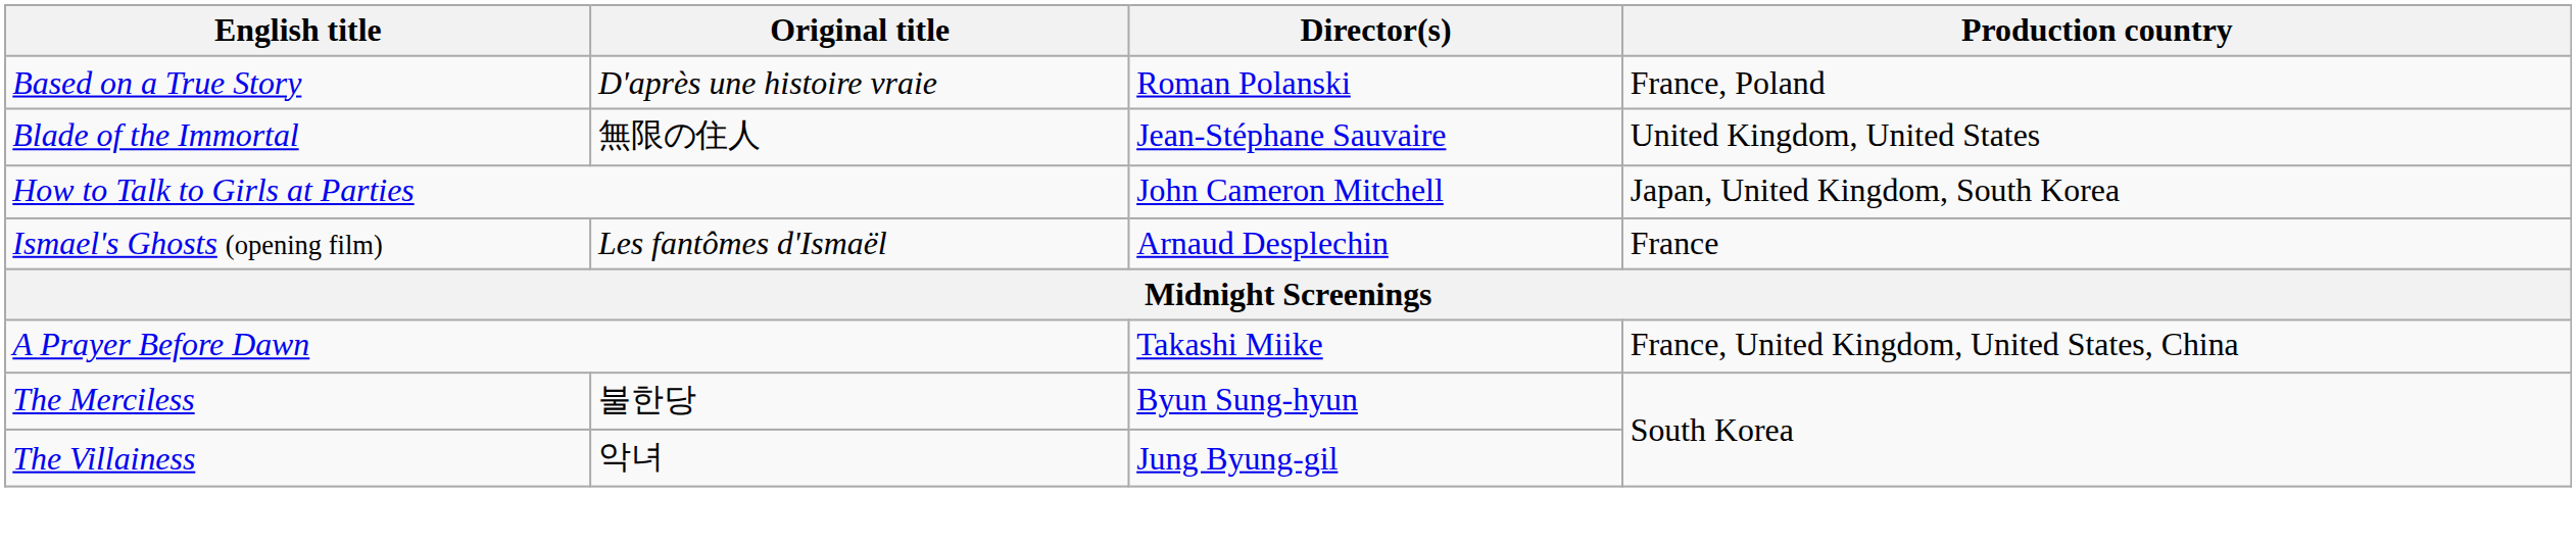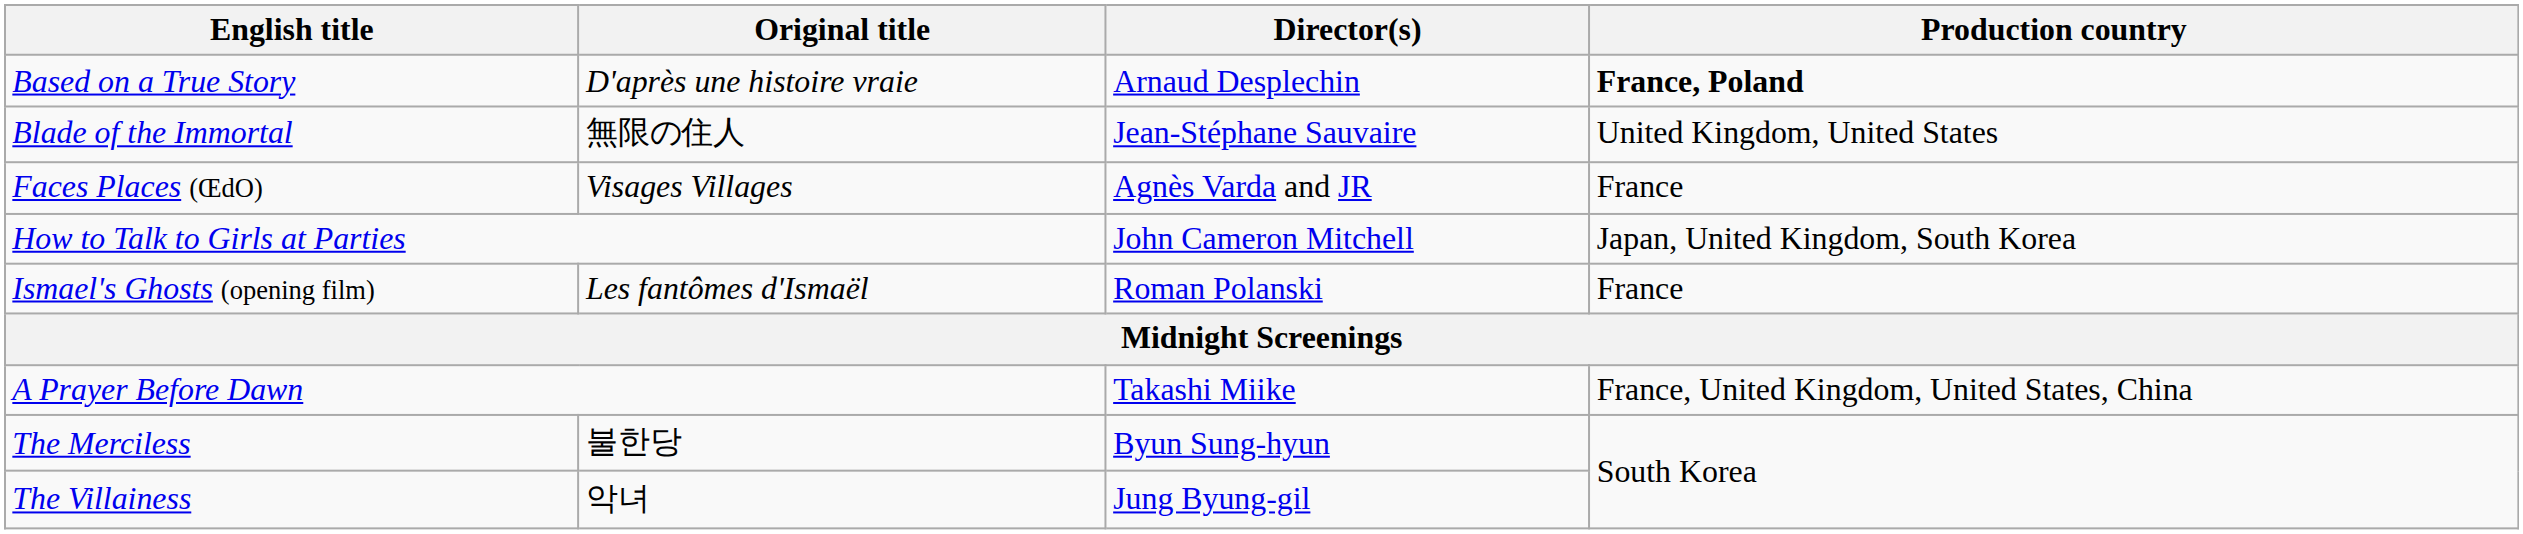Based on a True Story | Director(s): Roman Polanski -> Arnaud Desplechin
Based on a True Story | Production country: normal -> bold
+ row: Faces Places (ŒdO) | Visages Villages | Agnès Varda and JR | France
Ismael's Ghosts (opening film) | Director(s): Arnaud Desplechin -> Roman Polanski
